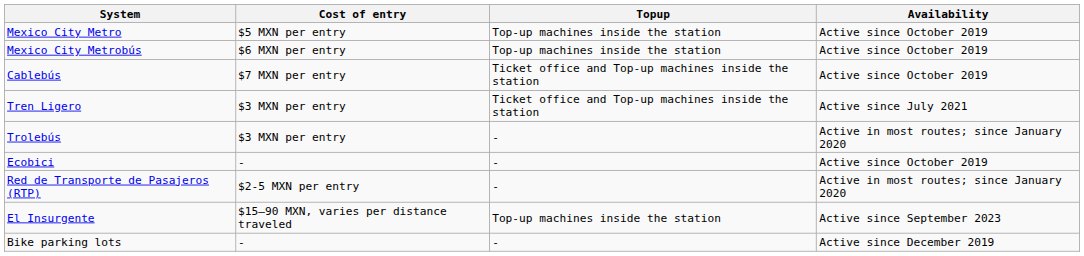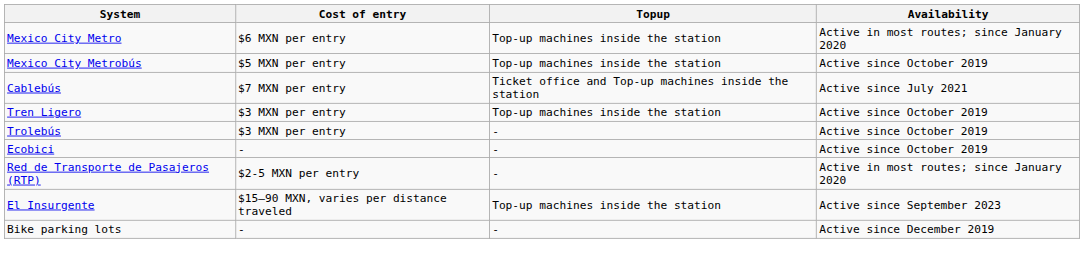Mexico City Metro | Cost of entry: $5 MXN per entry -> $6 MXN per entry
Mexico City Metro | Availability: Active since October 2019 -> Active in most routes; since January 2020
Mexico City Metrobús | Cost of entry: $6 MXN per entry -> $5 MXN per entry
Cablebús | Availability: Active since October 2019 -> Active since July 2021
Tren Ligero | Topup: Ticket office and Top-up machines inside the station -> Top-up machines inside the station
Tren Ligero | Availability: Active since July 2021 -> Active since October 2019
Trolebús | Availability: Active in most routes; since January 2020 -> Active since October 2019
